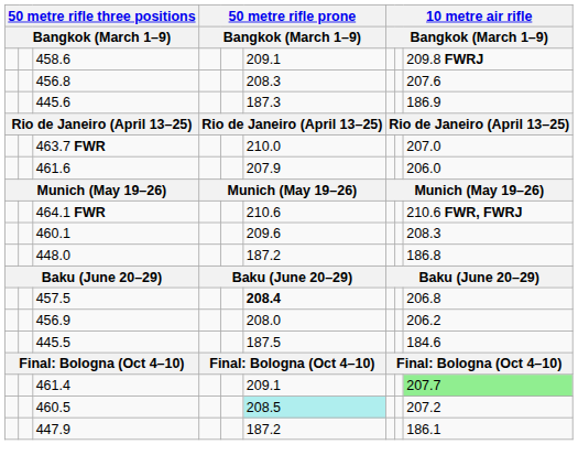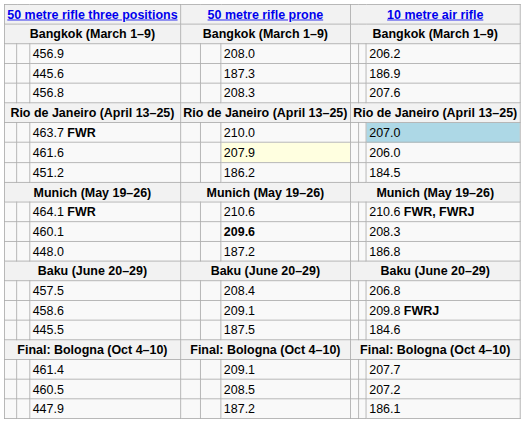rows swapped: 458.6 <-> 456.9
rows swapped: 456.8 <-> 445.6
463.7 FWR | column 9: no background -> lightblue background
461.6 | column 6: no background -> lightyellow background
+ row: 451.2 | 186.2 | 184.5
460.1 | column 6: normal -> bold
457.5 | column 6: bold -> normal
461.4 | column 9: lightgreen background -> no background
460.5 | column 6: paleturquoise background -> no background
